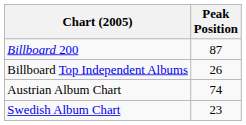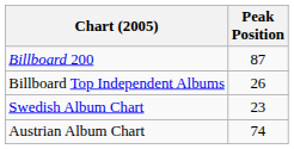rows swapped: Swedish Album Chart <-> Austrian Album Chart
